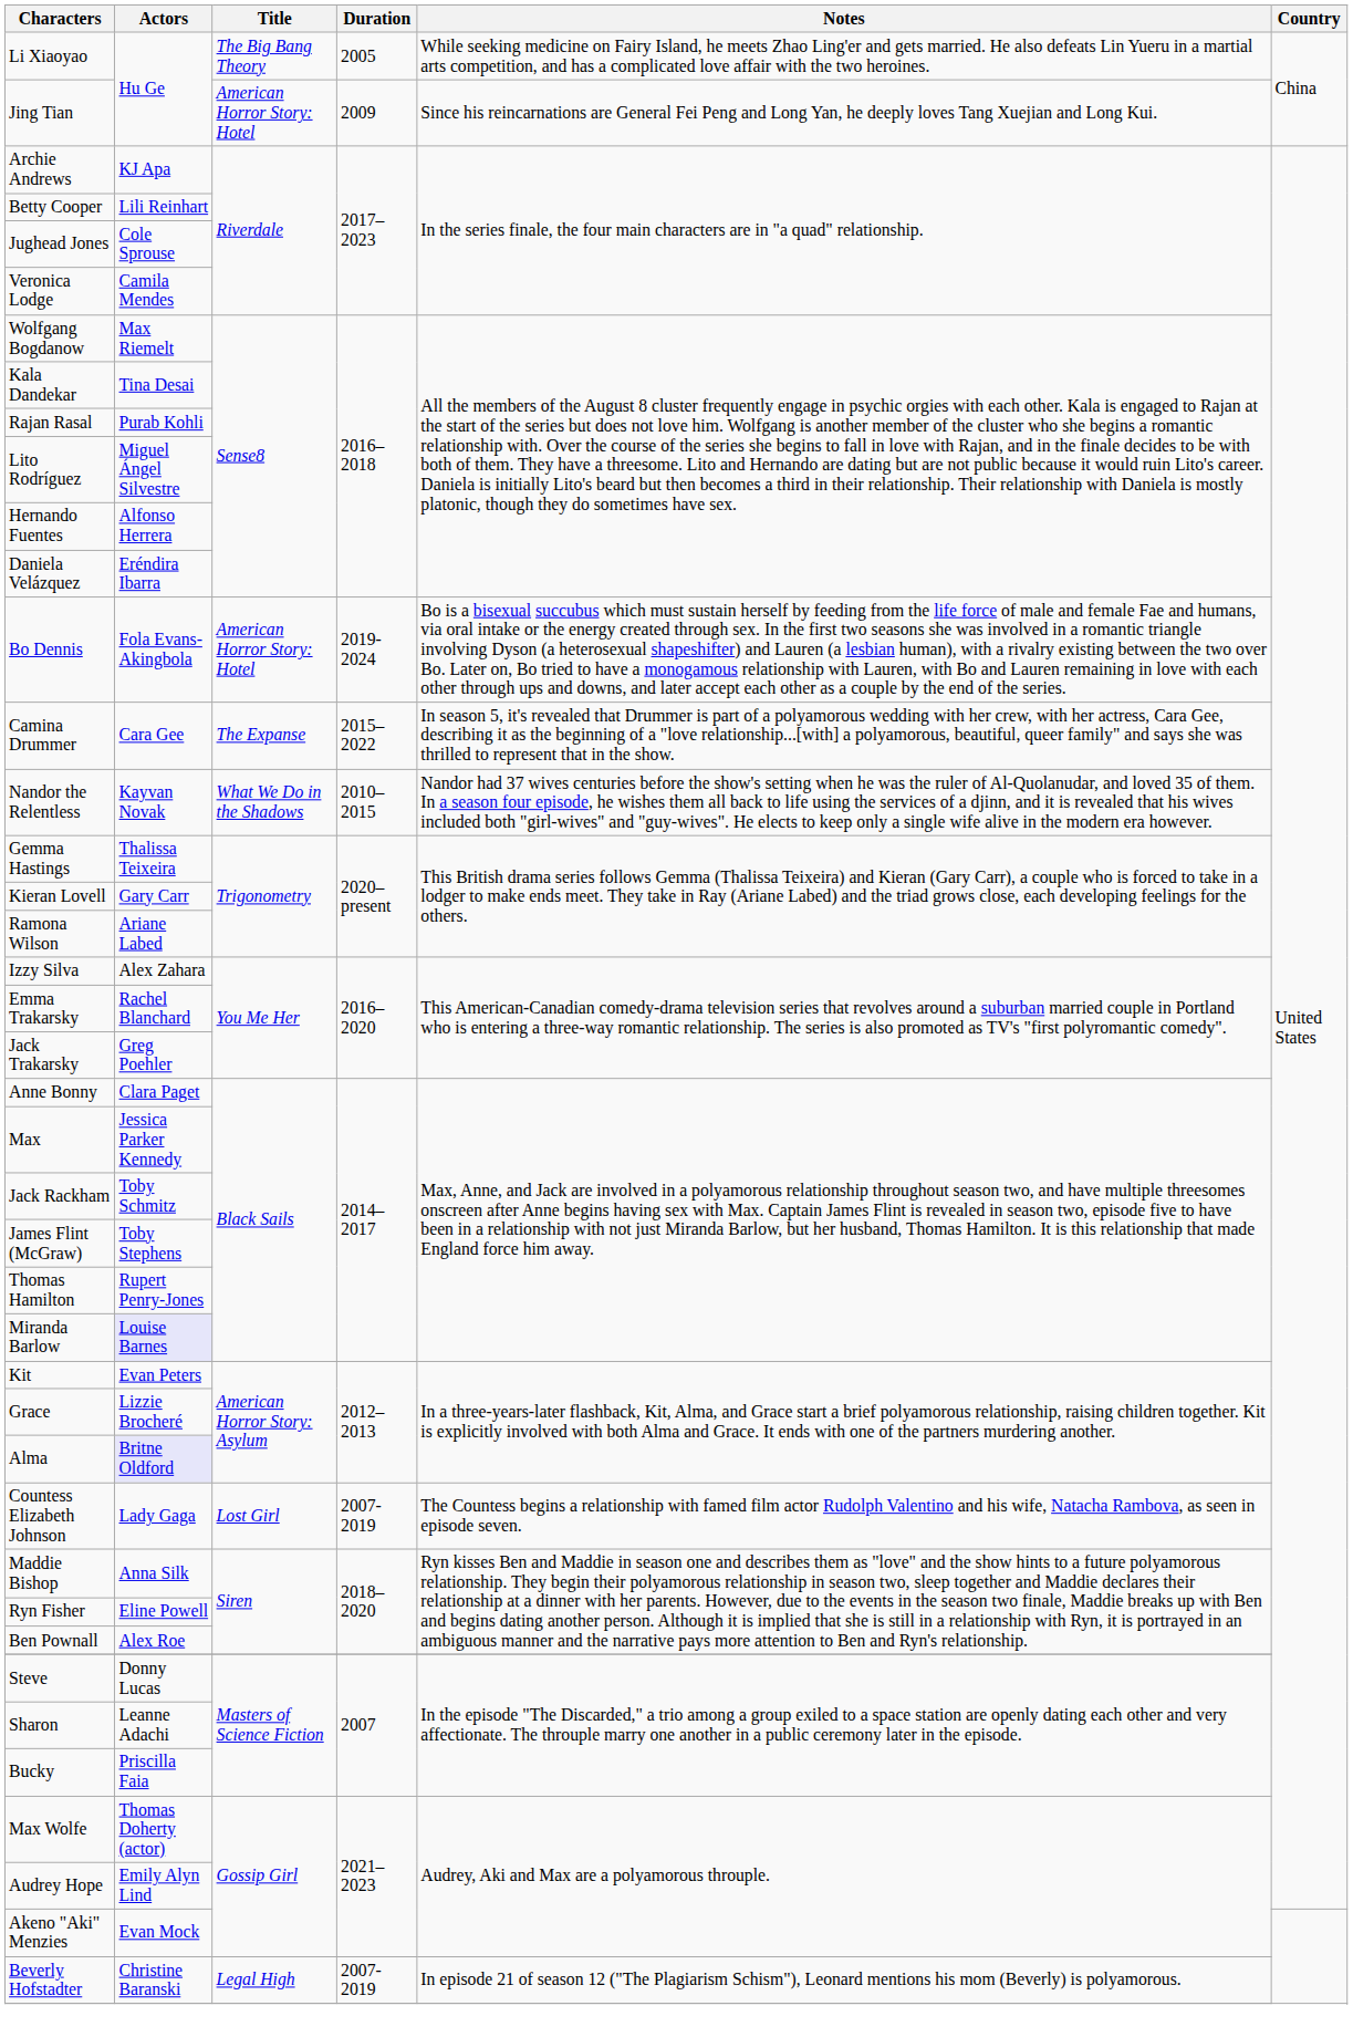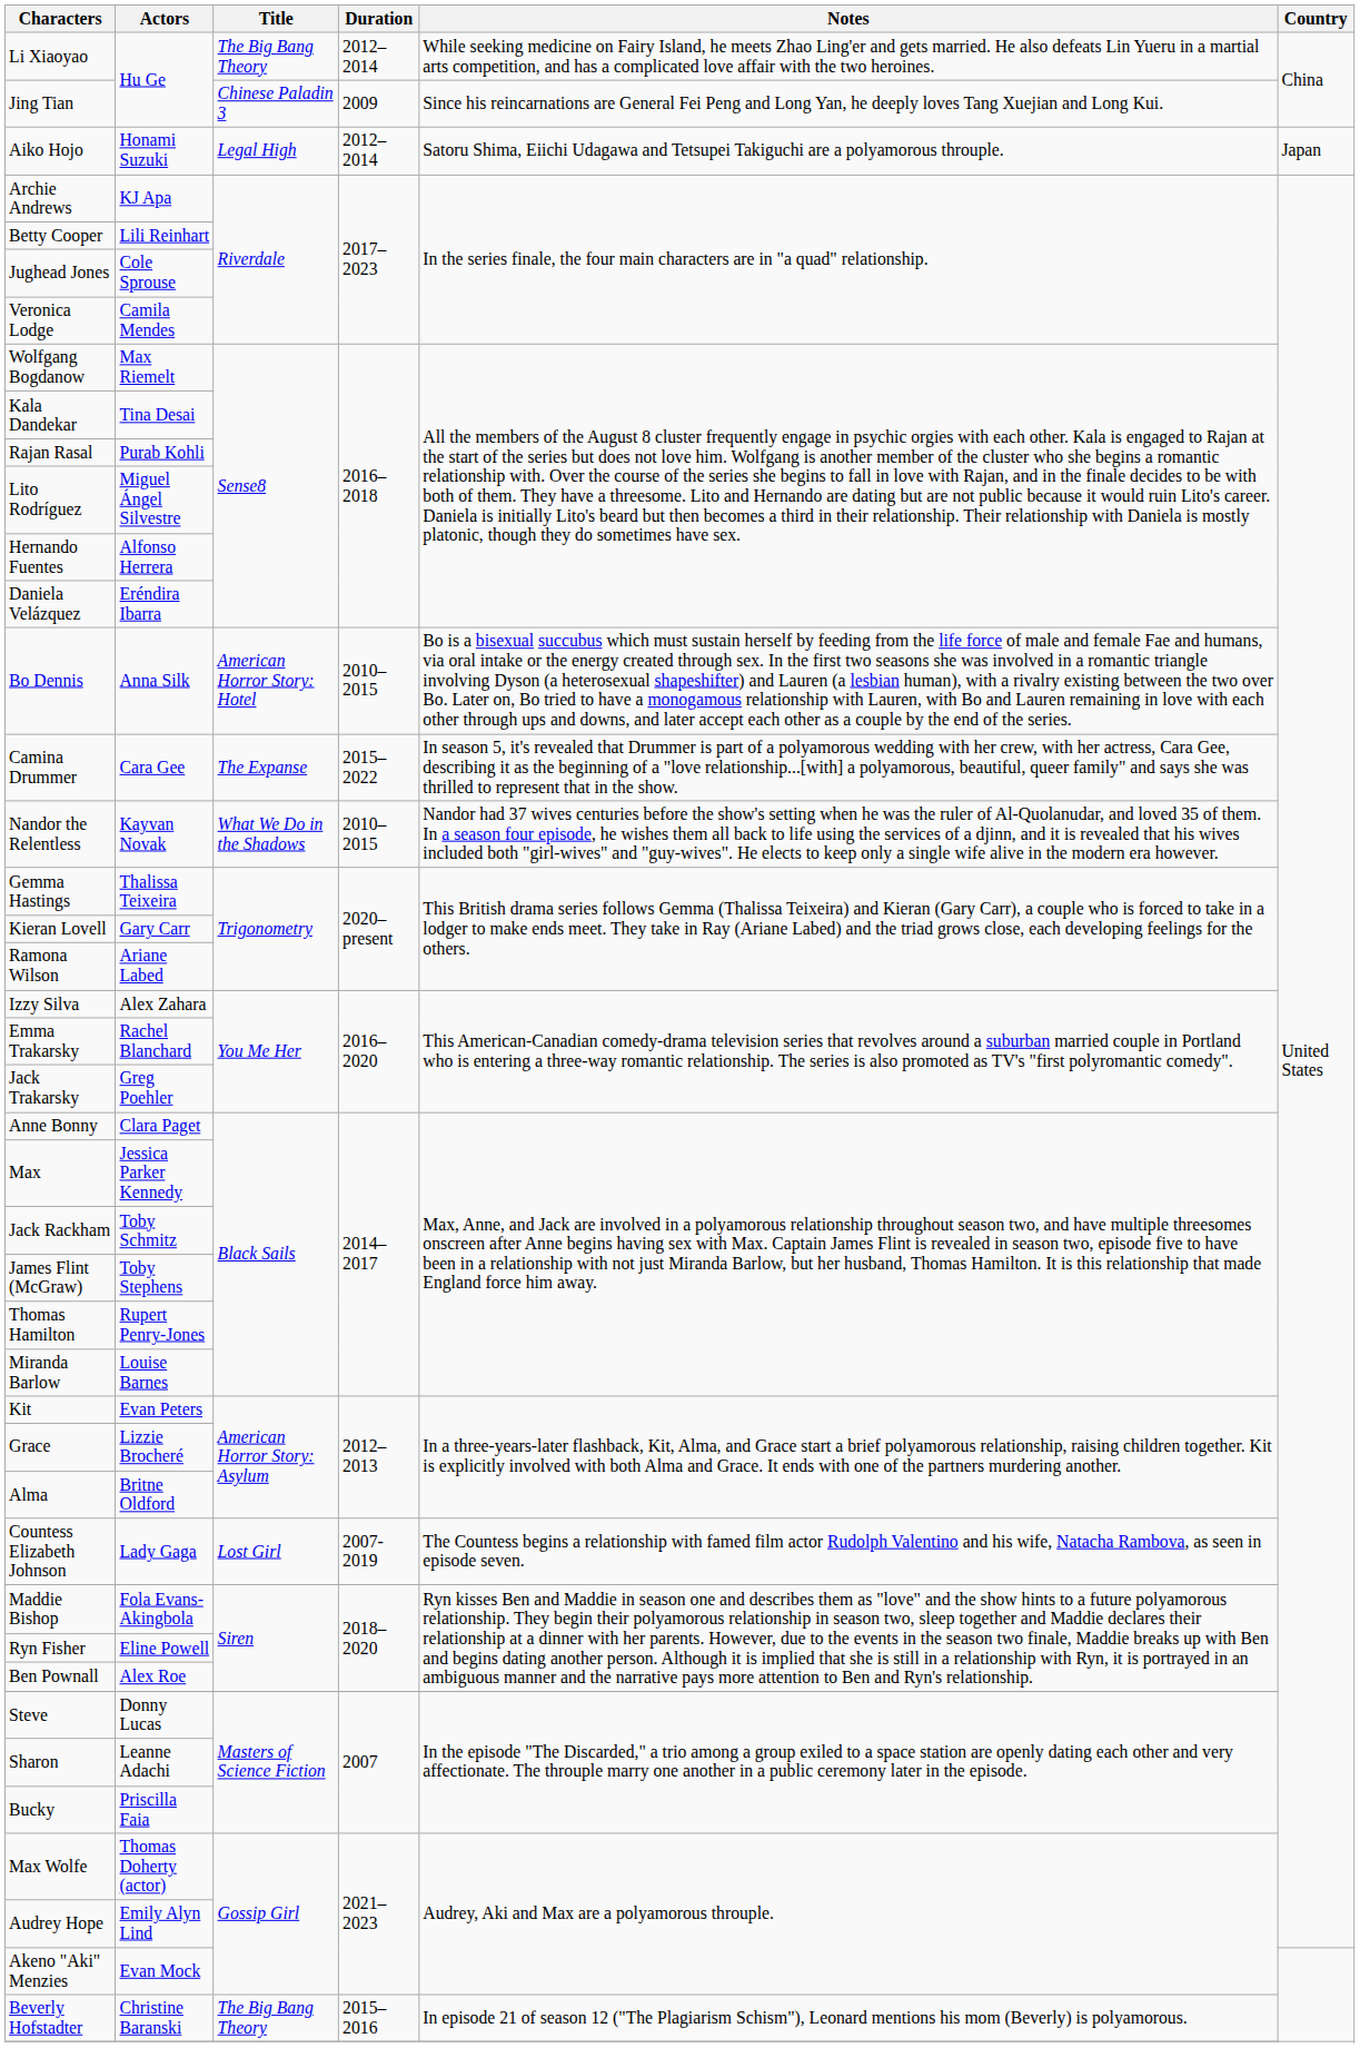Li Xiaoyao | Duration: 2005 -> 2012–2014
Jing Tian | Title: American Horror Story: Hotel -> Chinese Paladin 3
+ row: Aiko Hojo | Honami Suzuki | Legal High | 2012–2014 | Satoru Shima, Eiichi Udagawa and Tetsupei Takiguchi are a polyamorous throuple. | Japan
Bo Dennis | Actors: Fola Evans-Akingbola -> Anna Silk
Bo Dennis | Duration: 2019-2024 -> 2010–2015
Miranda Barlow | Actors: lavender background -> no background
Alma | Actors: lavender background -> no background
Maddie Bishop | Actors: Anna Silk -> Fola Evans-Akingbola
Beverly Hofstadter | Title: Legal High -> The Big Bang Theory
Beverly Hofstadter | Duration: 2007-2019 -> 2015–2016
